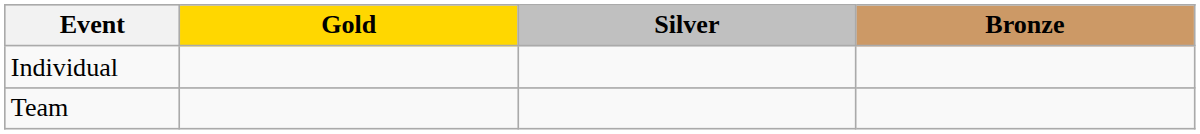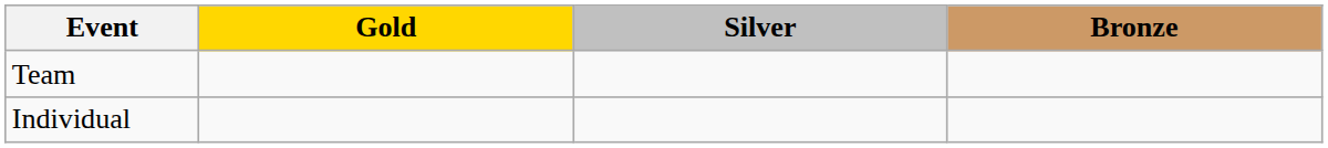rows swapped: Individual <-> Team
